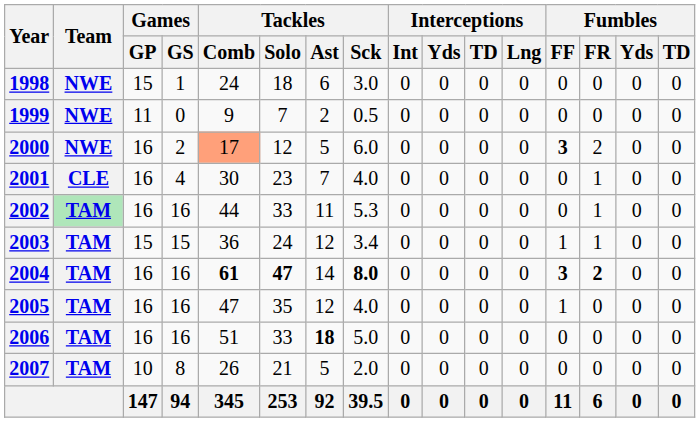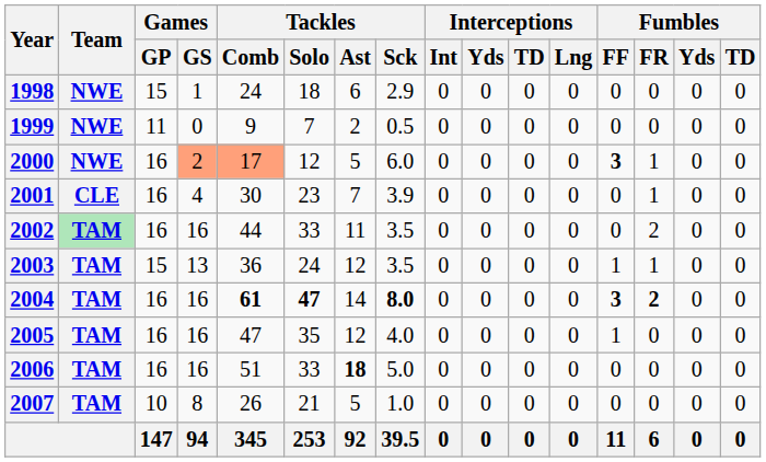1998 | Tackles / Sck: 3.0 -> 2.9
2000 | Games / GS: no background -> lightsalmon background
2000 | Fumbles / FR: 2 -> 1
2001 | Tackles / Sck: 4.0 -> 3.9
2002 | Tackles / Sck: 5.3 -> 3.5
2002 | Fumbles / FR: 1 -> 2
2003 | Games / GS: 15 -> 13
2003 | Tackles / Sck: 3.4 -> 3.5
2007 | Tackles / Sck: 2.0 -> 1.0
